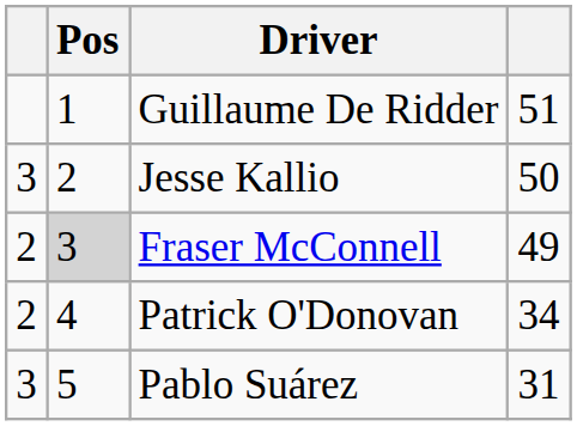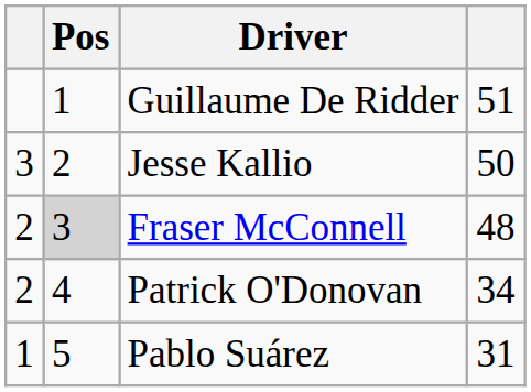Fraser McConnell | column 4: 49 -> 48
Pablo Suárez | column 1: 3 -> 1
